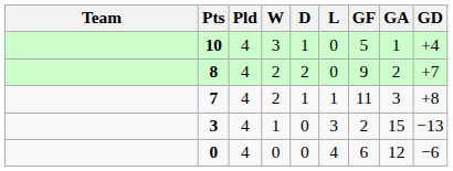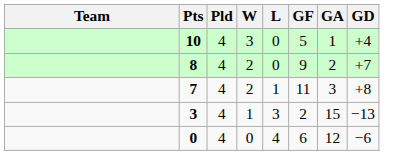- column: D | 1 | 2 | 1 | 0 | 0
